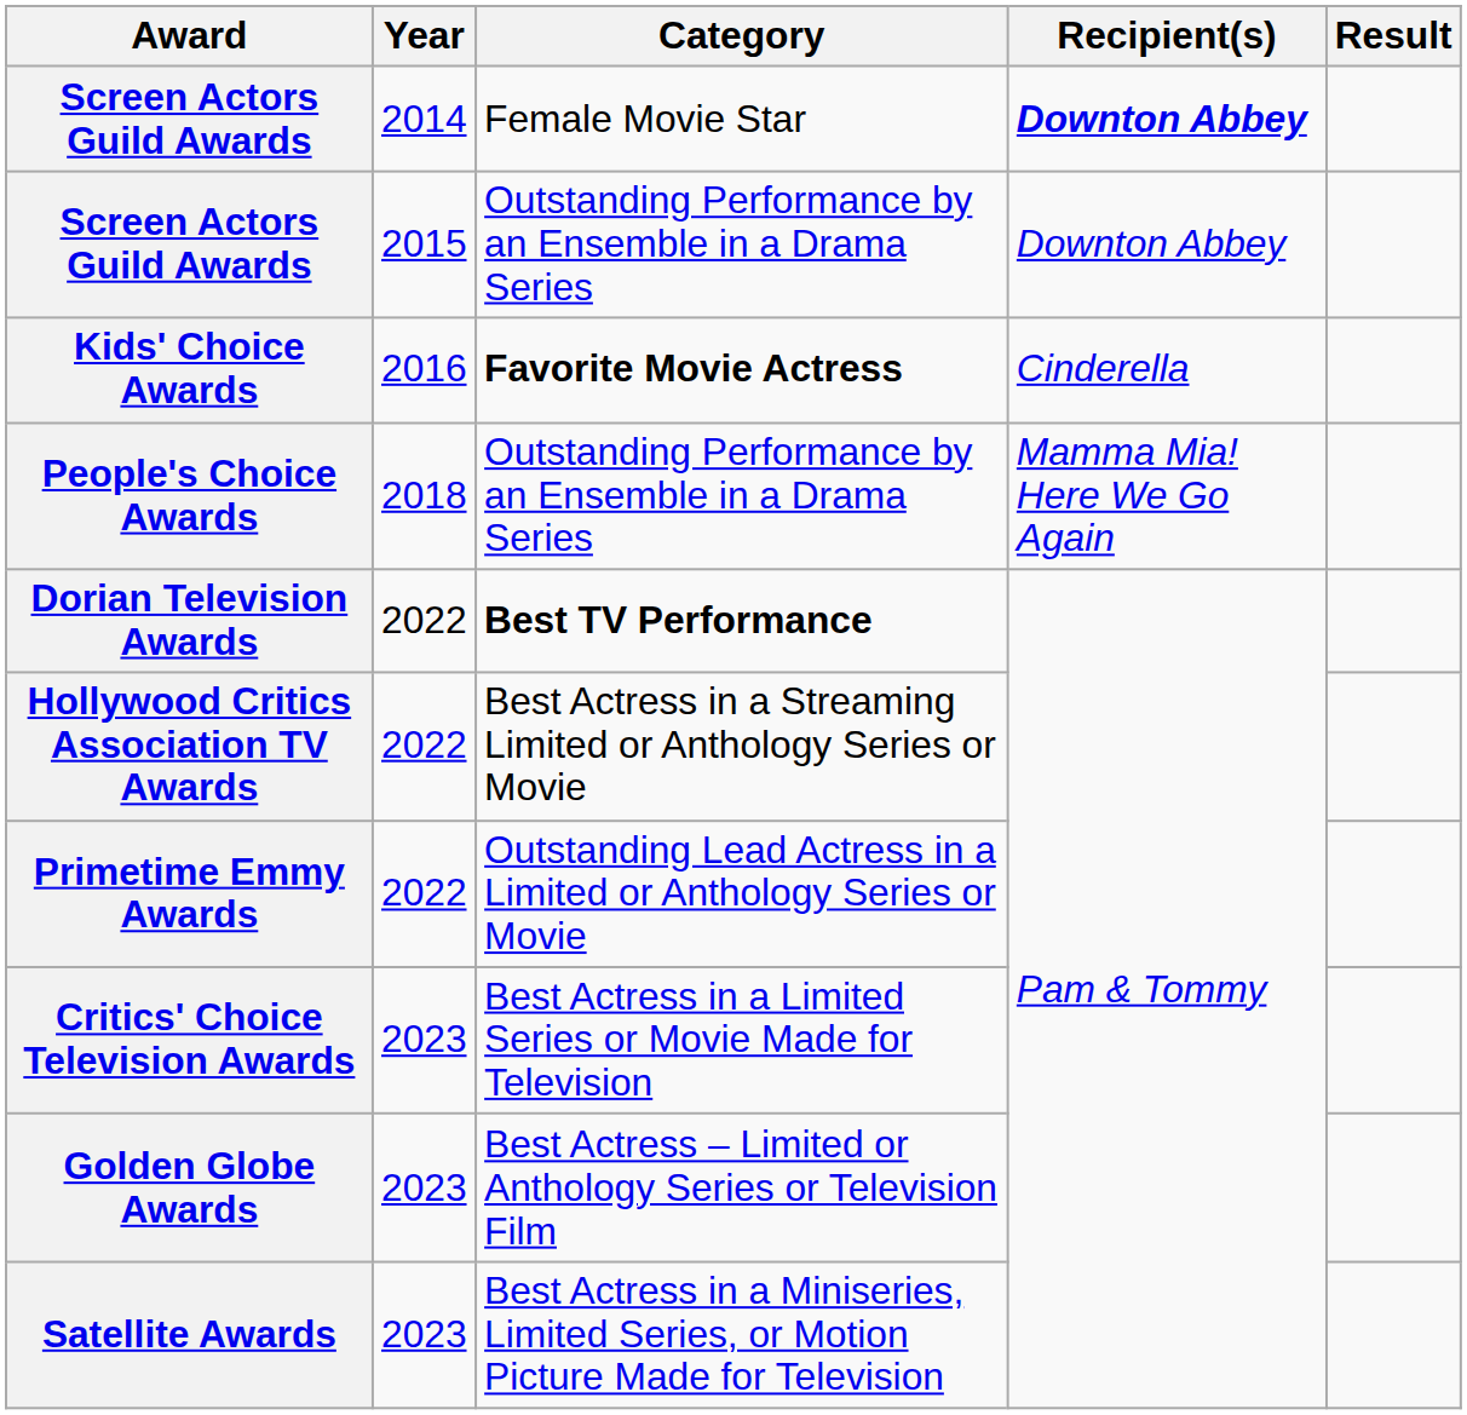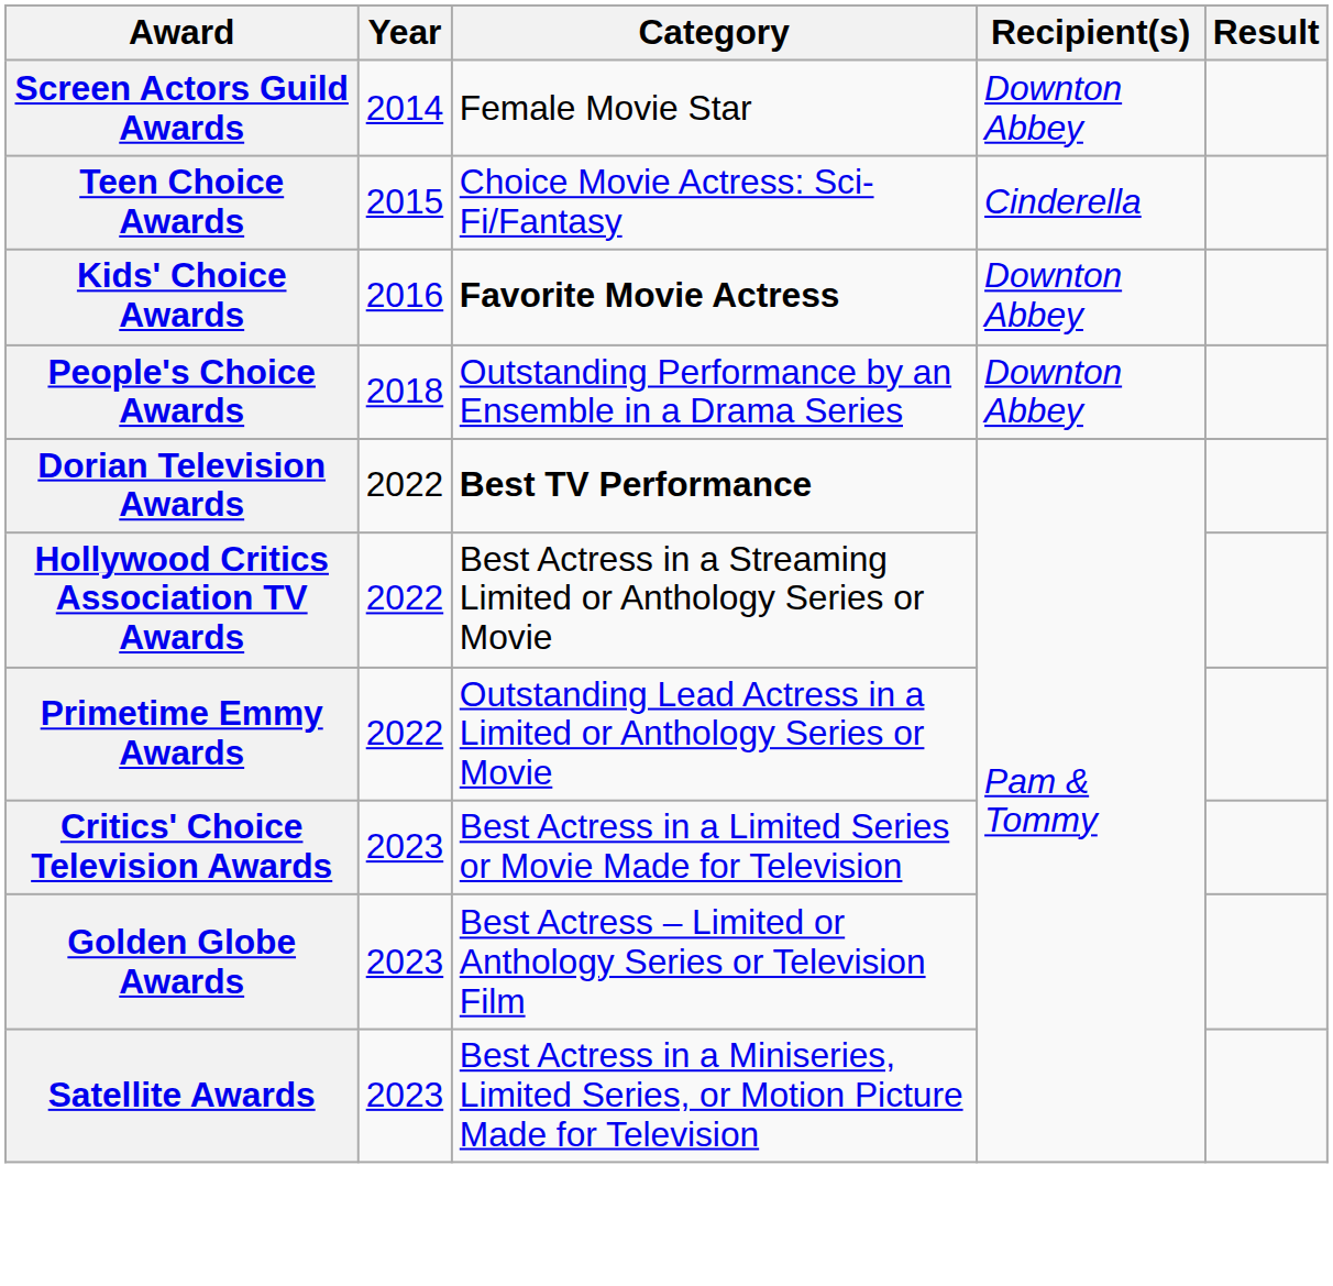Screen Actors Guild Awards / 2014 | Recipient(s): bold -> normal
+ row: Teen Choice Awards | 2015 | Choice Movie Actress: Sci-Fi/Fantasy | Cinderella
- row: Screen Actors Guild Awards | 2015 | Outstanding Performance by an Ensemble in a Drama Series | Downton Abbey
Kids' Choice Awards | Recipient(s): Cinderella -> Downton Abbey
People's Choice Awards | Recipient(s): Mamma Mia! Here We Go Again -> Downton Abbey
